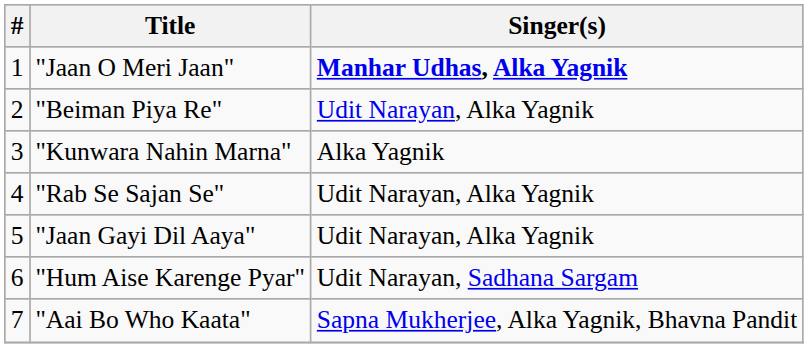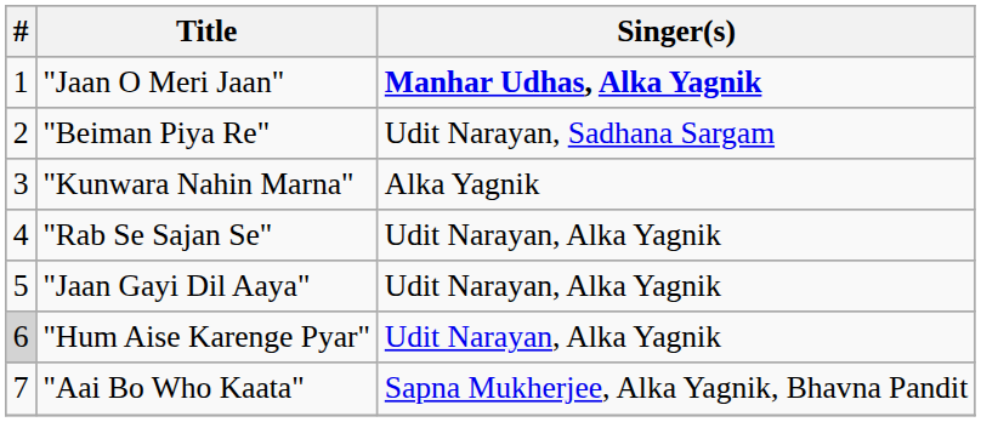"Beiman Piya Re" | Singer(s): Udit Narayan, Alka Yagnik -> Udit Narayan, Sadhana Sargam
"Hum Aise Karenge Pyar" | #: no background -> lightgrey background
"Hum Aise Karenge Pyar" | Singer(s): Udit Narayan, Sadhana Sargam -> Udit Narayan, Alka Yagnik
